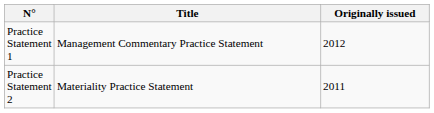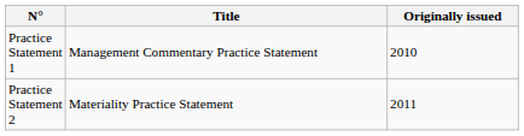Practice Statement 1 | Originally issued: 2012 -> 2010
